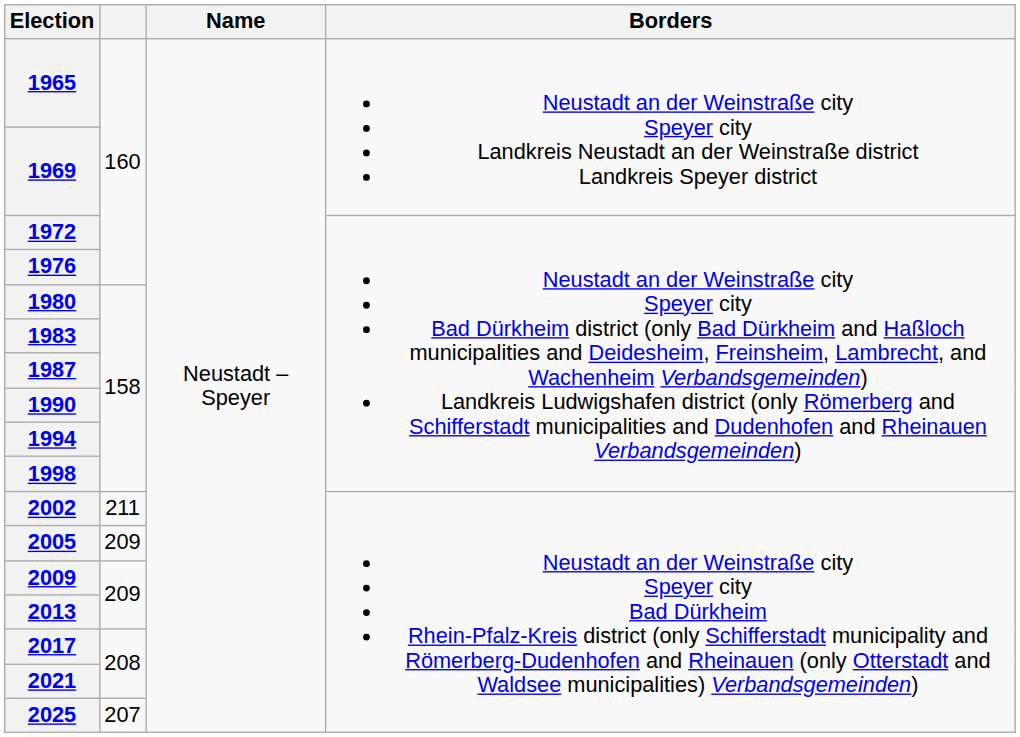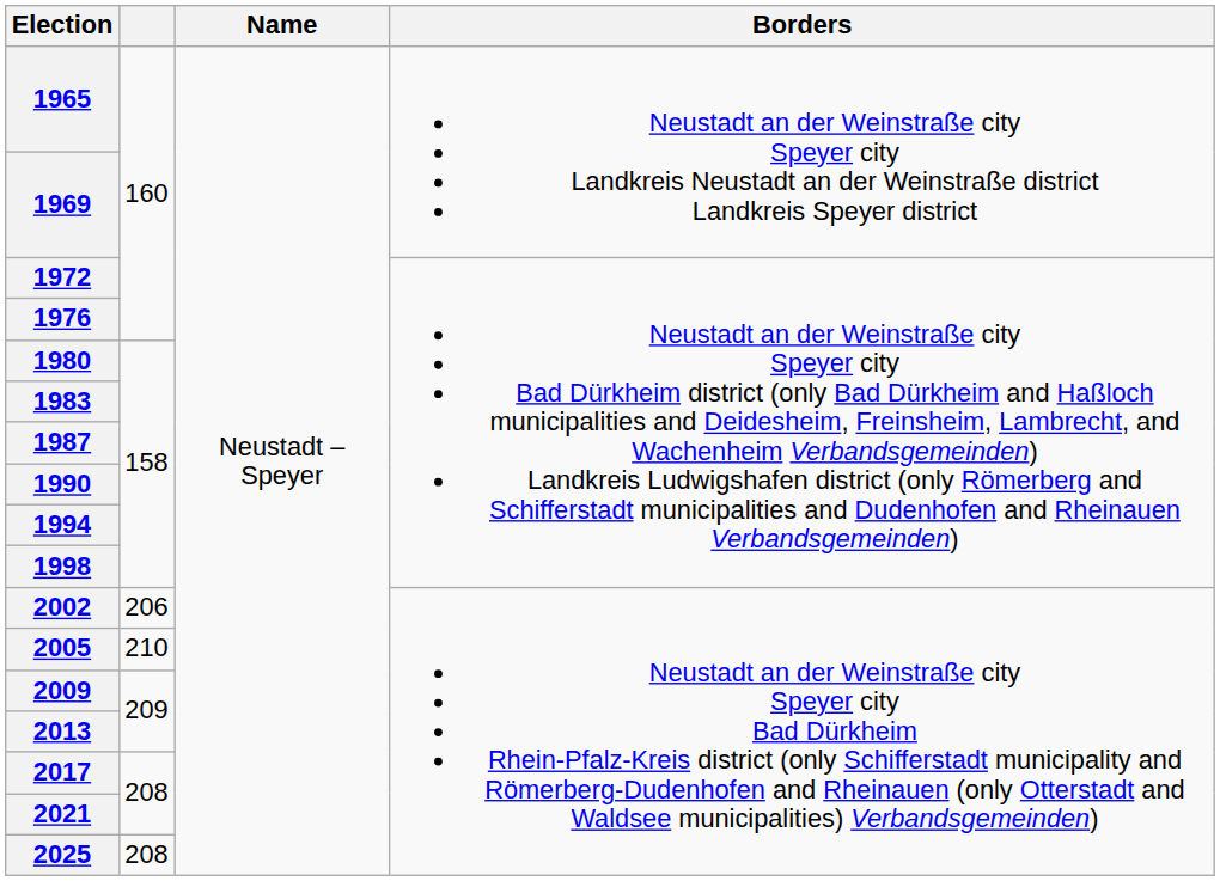2002 | column 2: 211 -> 206
2005 | column 2: 209 -> 210
2025 | column 2: 207 -> 208
